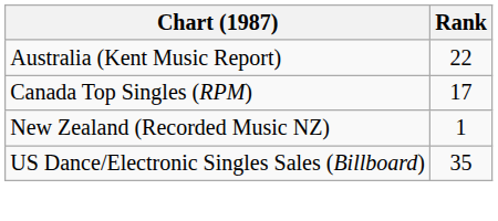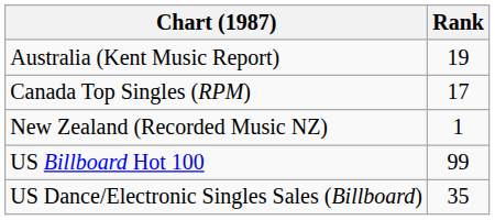Australia (Kent Music Report) | Rank: 22 -> 19
+ row: US Billboard Hot 100 | 99
